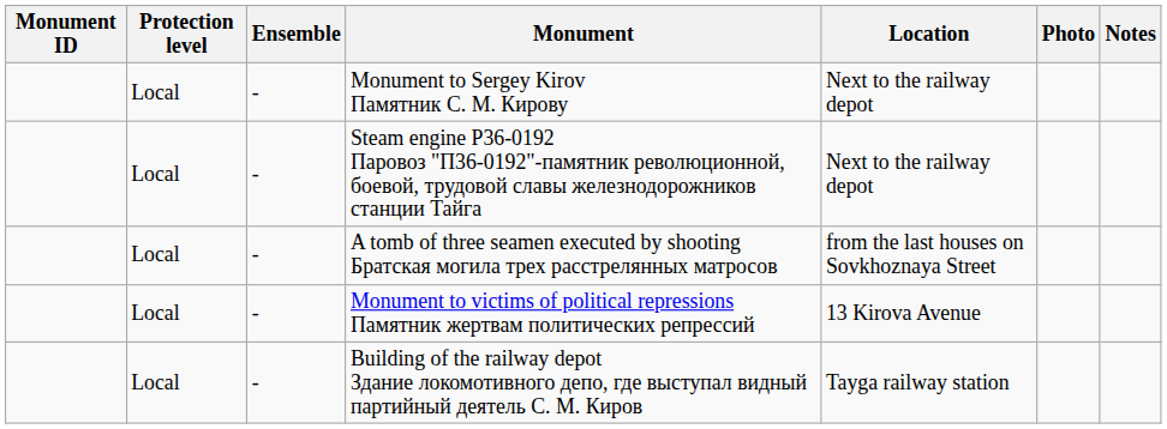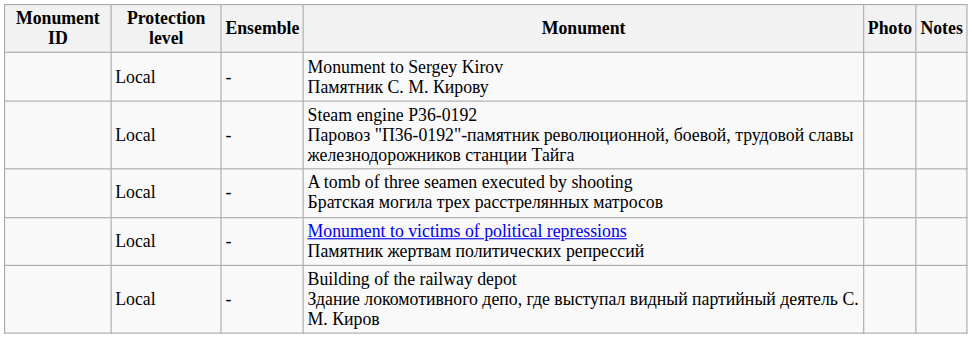- column: Location | Next to the railway depot | Next to the railway depot | from the last houses on Sovkhoznaya Street | 13 Kirova Avenue | Tayga railway station
